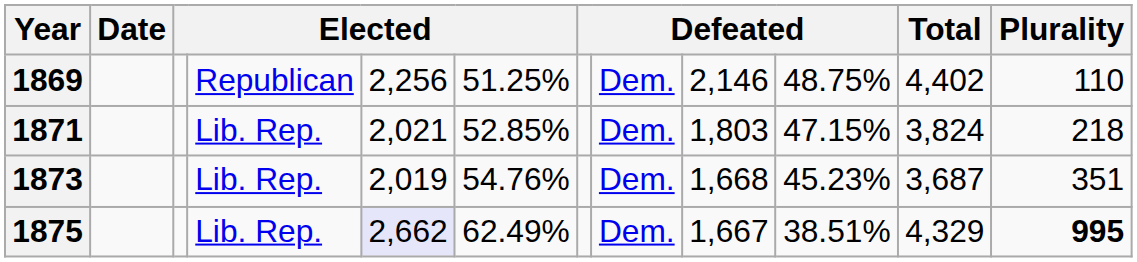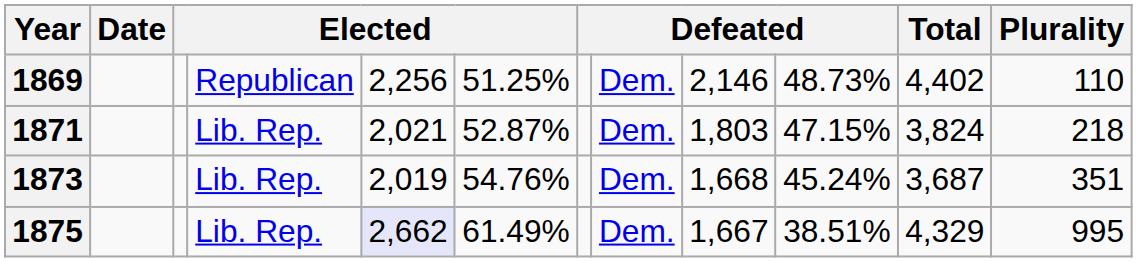1869 | column 10: 48.75% -> 48.73%
1871 | column 6: 52.85% -> 52.87%
1873 | column 10: 45.23% -> 45.24%
1875 | column 6: 62.49% -> 61.49%
1875 | Plurality: bold -> normal
